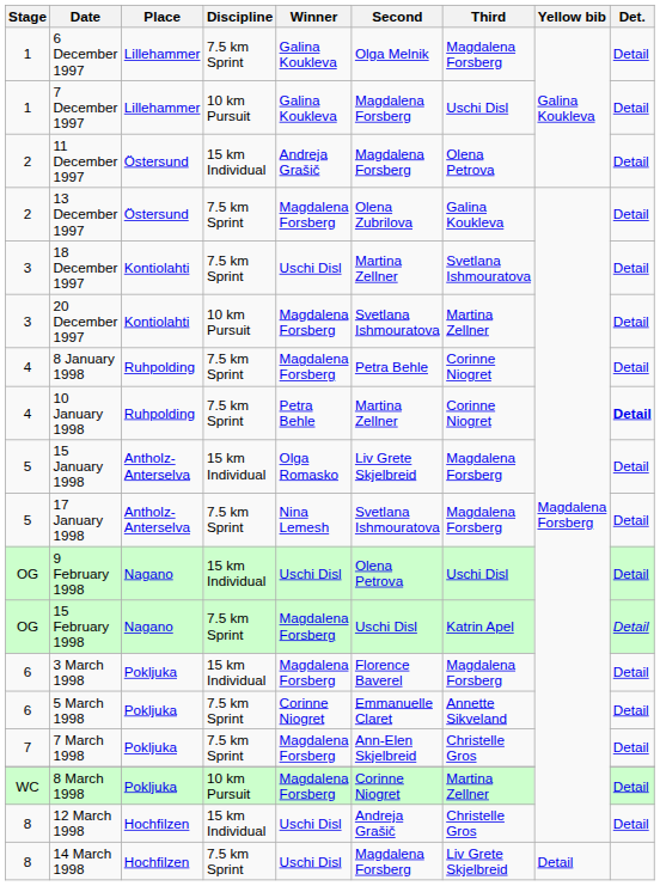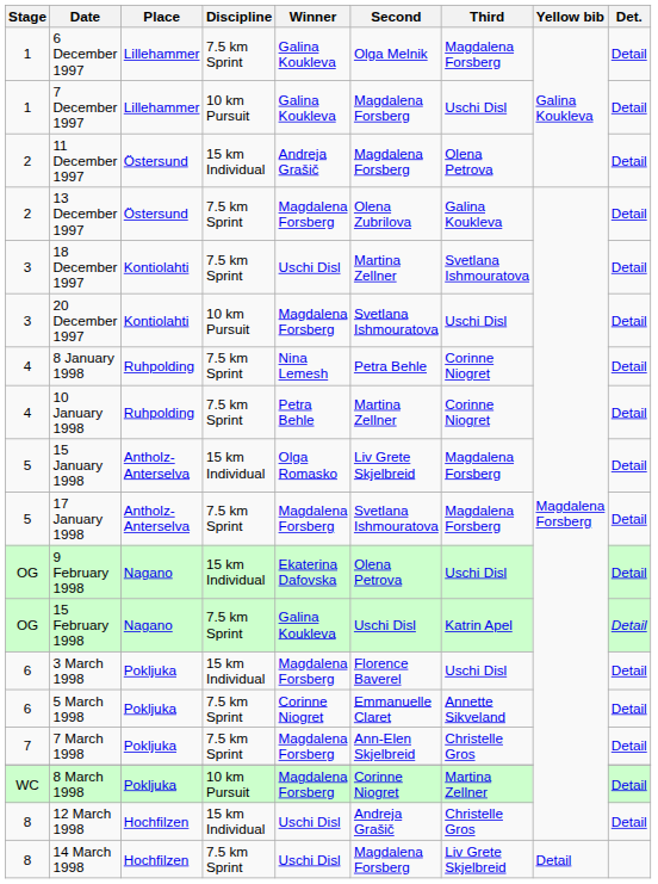20 December 1997 | Third: Martina Zellner -> Uschi Disl
8 January 1998 | Winner: Magdalena Forsberg -> Nina Lemesh
10 January 1998 | Det.: bold -> normal
17 January 1998 | Winner: Nina Lemesh -> Magdalena Forsberg
9 February 1998 | Winner: Uschi Disl -> Ekaterina Dafovska
15 February 1998 | Winner: Magdalena Forsberg -> Galina Koukleva
3 March 1998 | Third: Magdalena Forsberg -> Uschi Disl
